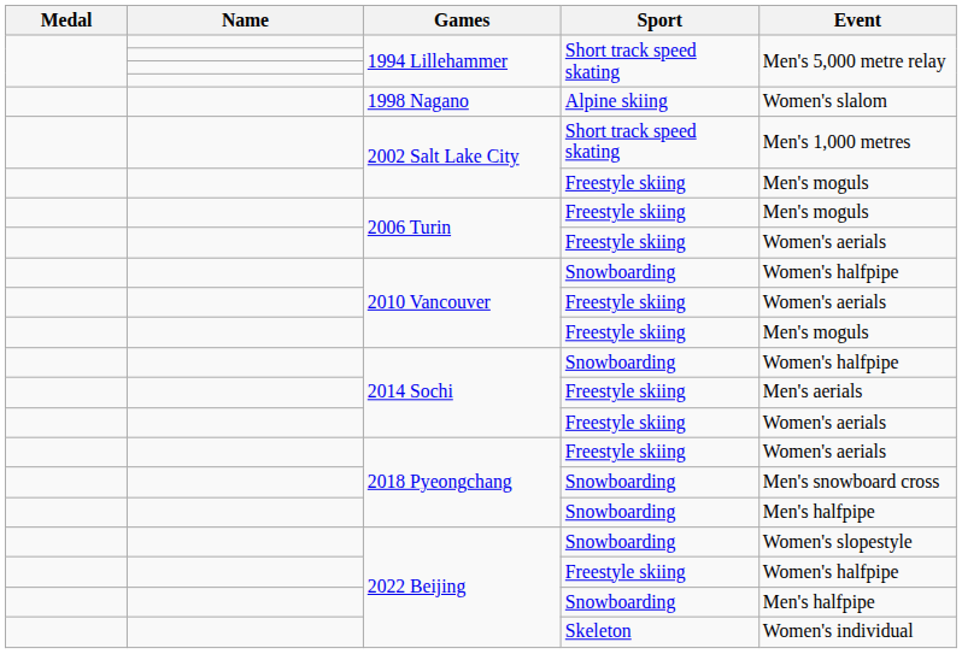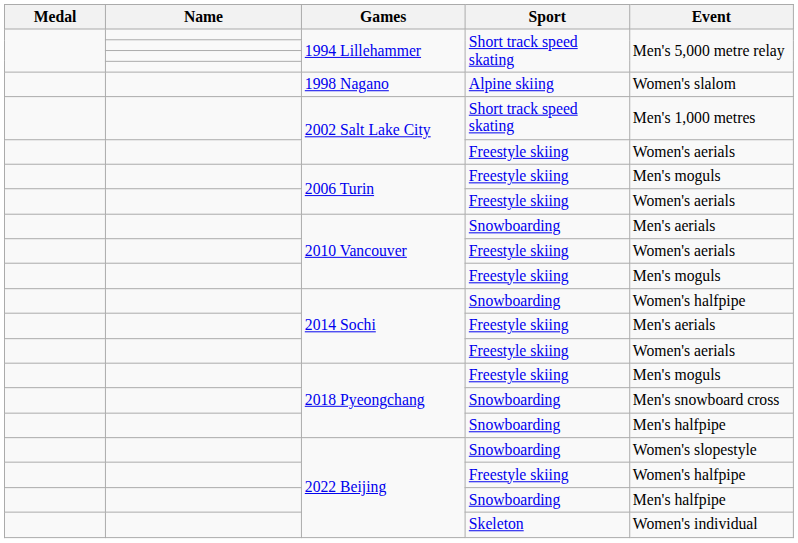2002 Salt Lake City / Freestyle skiing | Event: Men's moguls -> Women's aerials
2010 Vancouver / Snowboarding | Event: Women's halfpipe -> Men's aerials
2018 Pyeongchang / Freestyle skiing | Event: Women's aerials -> Men's moguls
